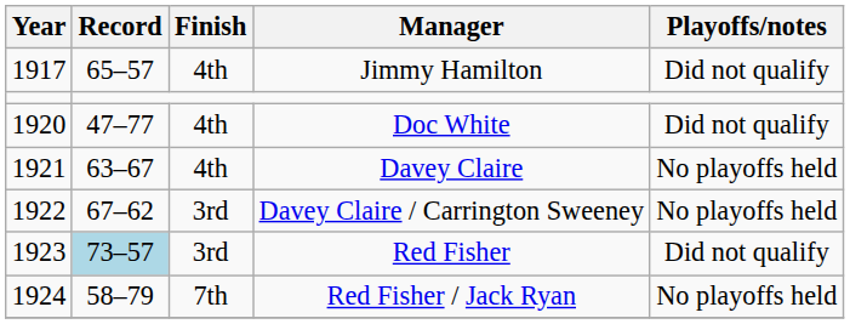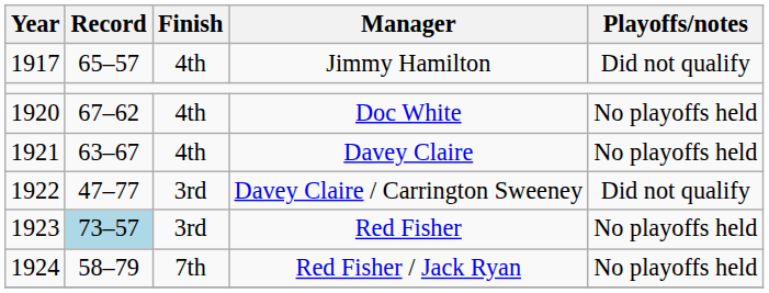Doc White | Record: 47–77 -> 67–62
Doc White | Playoffs/notes: Did not qualify -> No playoffs held
Davey Claire / Carrington Sweeney | Record: 67–62 -> 47–77
Davey Claire / Carrington Sweeney | Playoffs/notes: No playoffs held -> Did not qualify
Red Fisher | Playoffs/notes: Did not qualify -> No playoffs held
